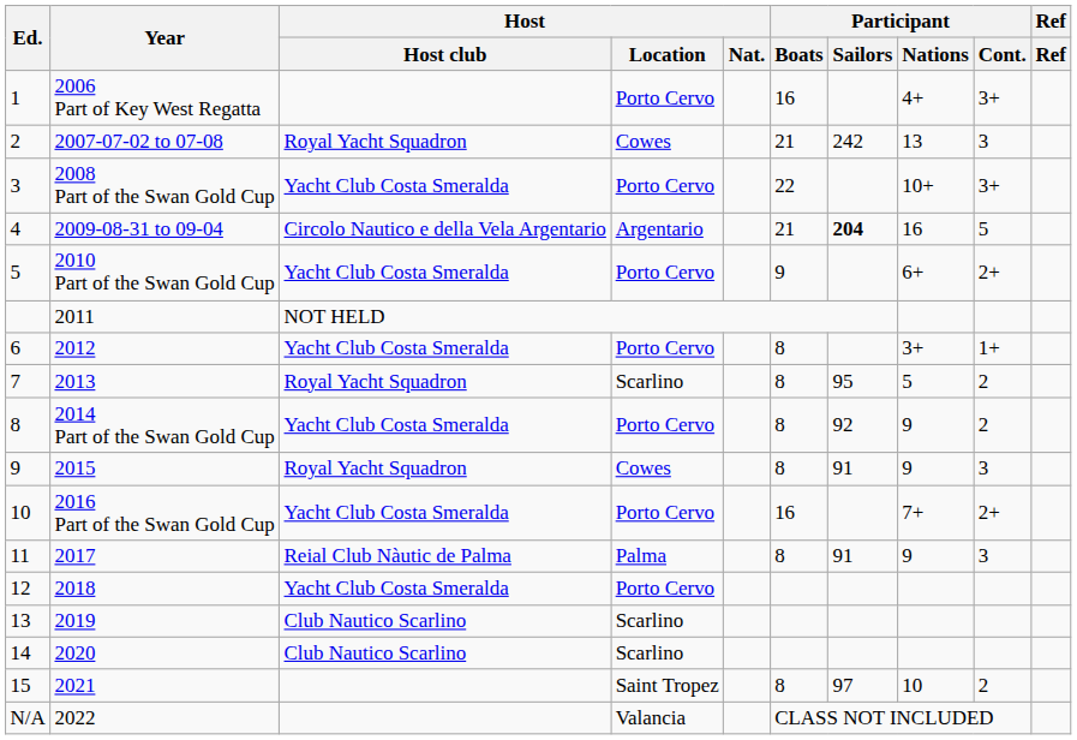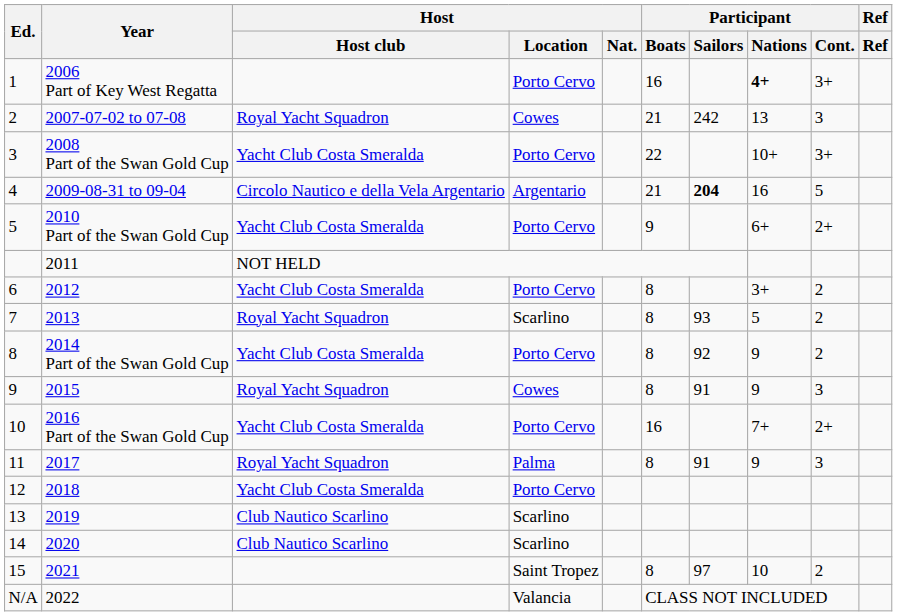1 | Participant / Nations: normal -> bold
6 | Participant / Cont.: 1+ -> 2
7 | Participant / Sailors: 95 -> 93
11 | Host / Host club: Reial Club Nàutic de Palma -> Royal Yacht Squadron
